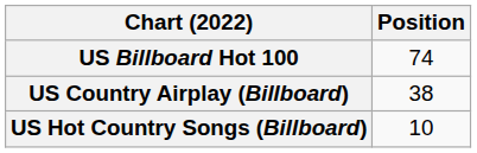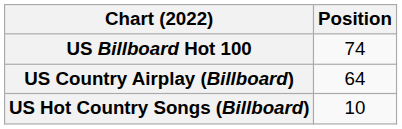US Country Airplay (Billboard) | Position: 38 -> 64
